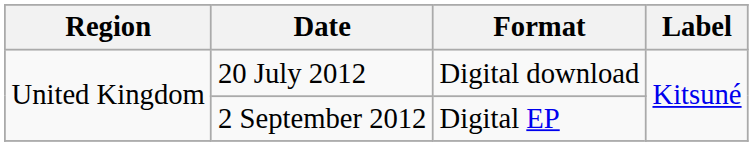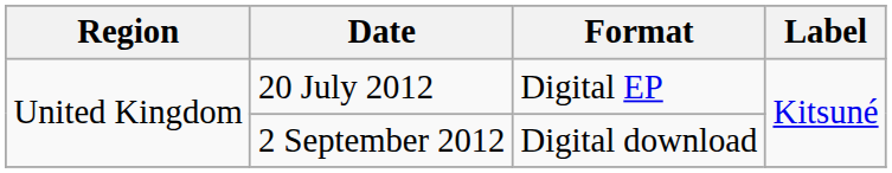20 July 2012 | Format: Digital download -> Digital EP
2 September 2012 | Format: Digital EP -> Digital download
